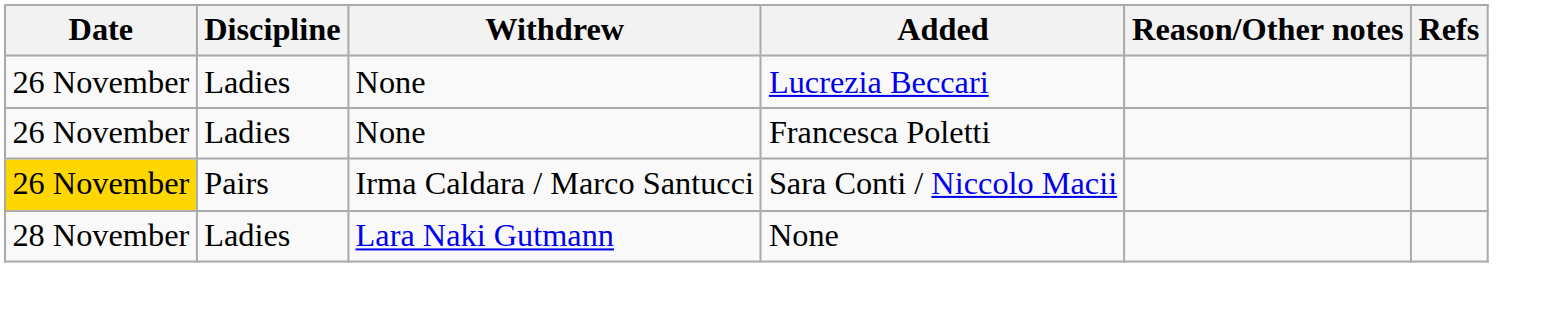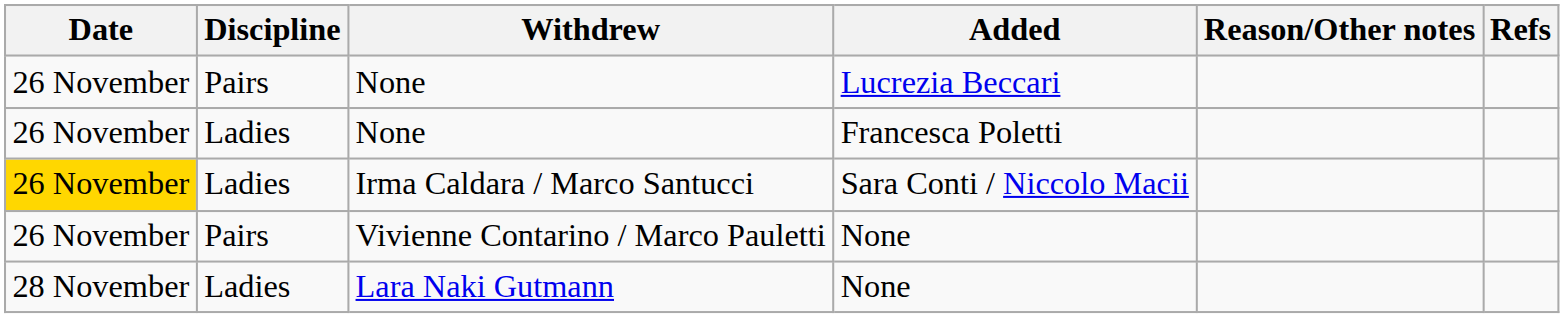None / Lucrezia Beccari | Discipline: Ladies -> Pairs
Irma Caldara / Marco Santucci | Discipline: Pairs -> Ladies
+ row: 26 November | Pairs | Vivienne Contarino / Marco Pauletti | None
